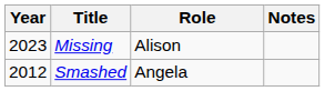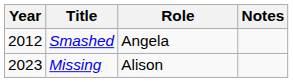rows swapped: Smashed <-> Missing
